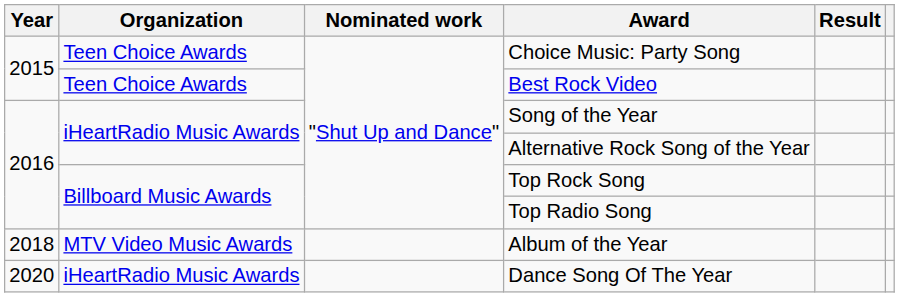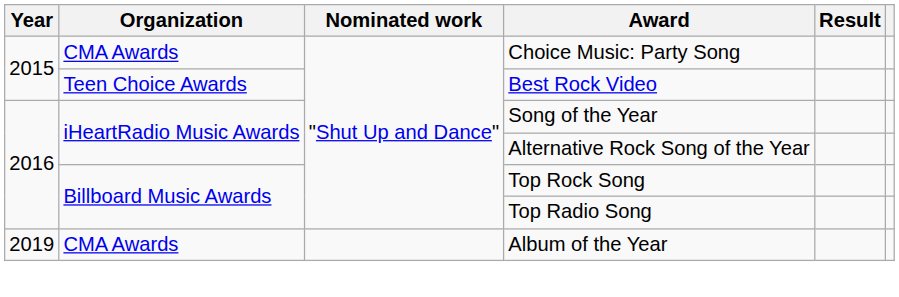Choice Music: Party Song | Organization: Teen Choice Awards -> CMA Awards
Album of the Year | Year: 2018 -> 2019
Album of the Year | Organization: MTV Video Music Awards -> CMA Awards
- row: 2020 | iHeartRadio Music Awards | Dance Song Of The Year
